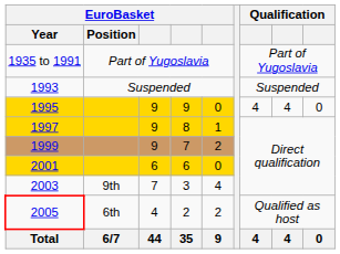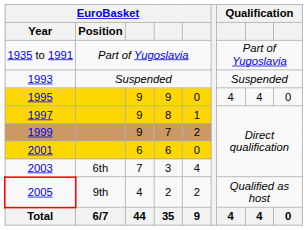2003 | EuroBasket / Position: 9th -> 6th
2005 | EuroBasket / Position: 6th -> 9th
